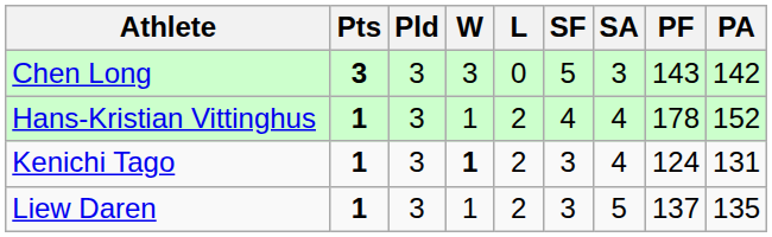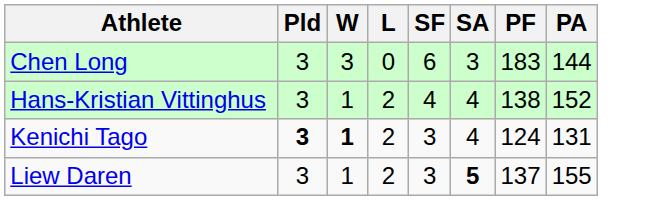- column: Pts | 3 | 1 | 1 | 1
Chen Long | SF: 5 -> 6
Chen Long | PF: 143 -> 183
Chen Long | PA: 142 -> 144
Hans-Kristian Vittinghus | PF: 178 -> 138
Kenichi Tago | Pld: normal -> bold
Liew Daren | SA: normal -> bold
Liew Daren | PA: 135 -> 155
